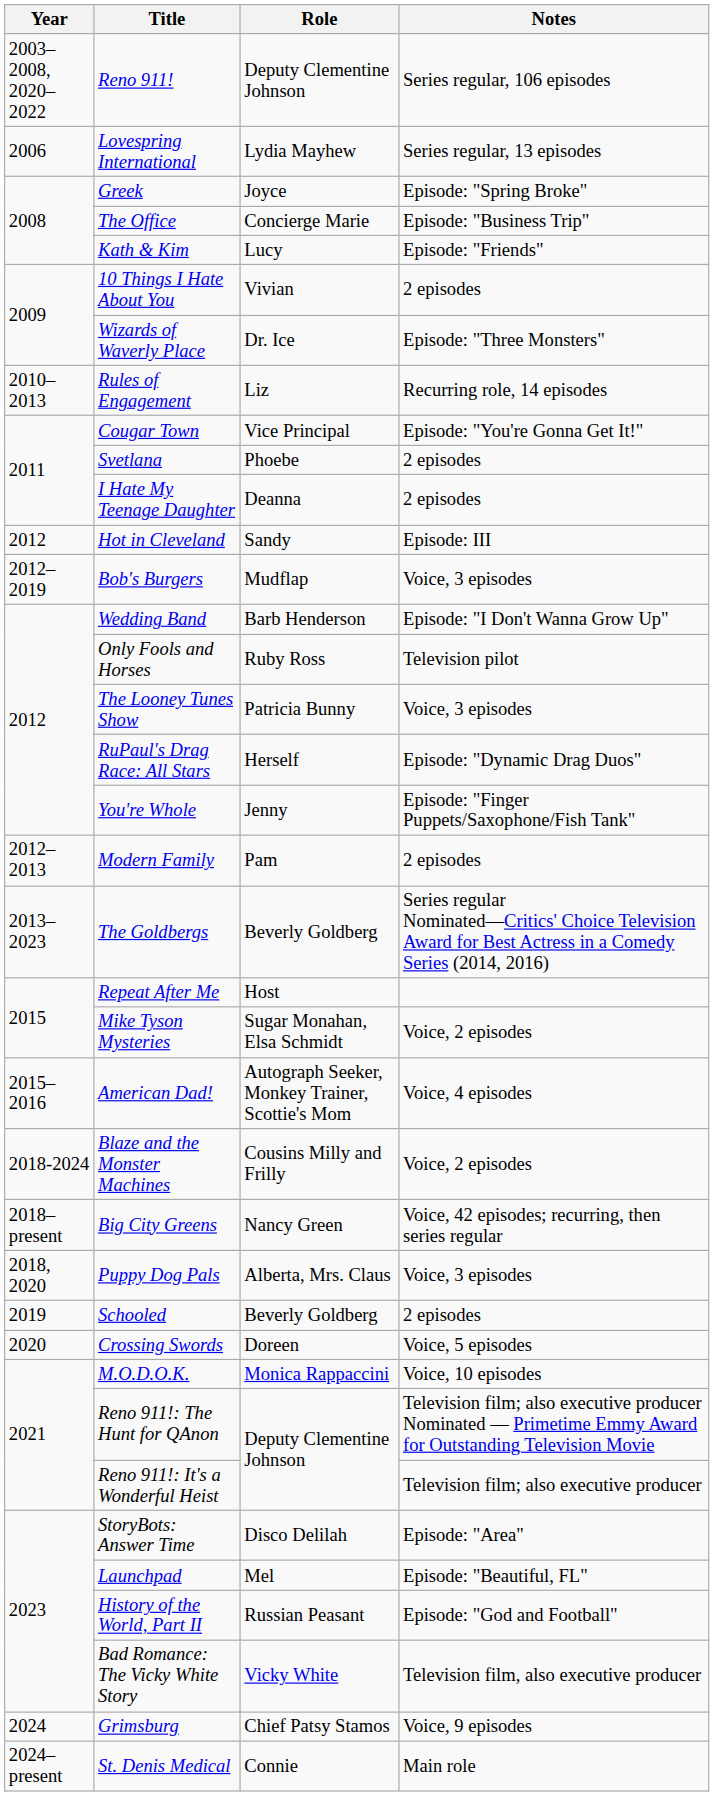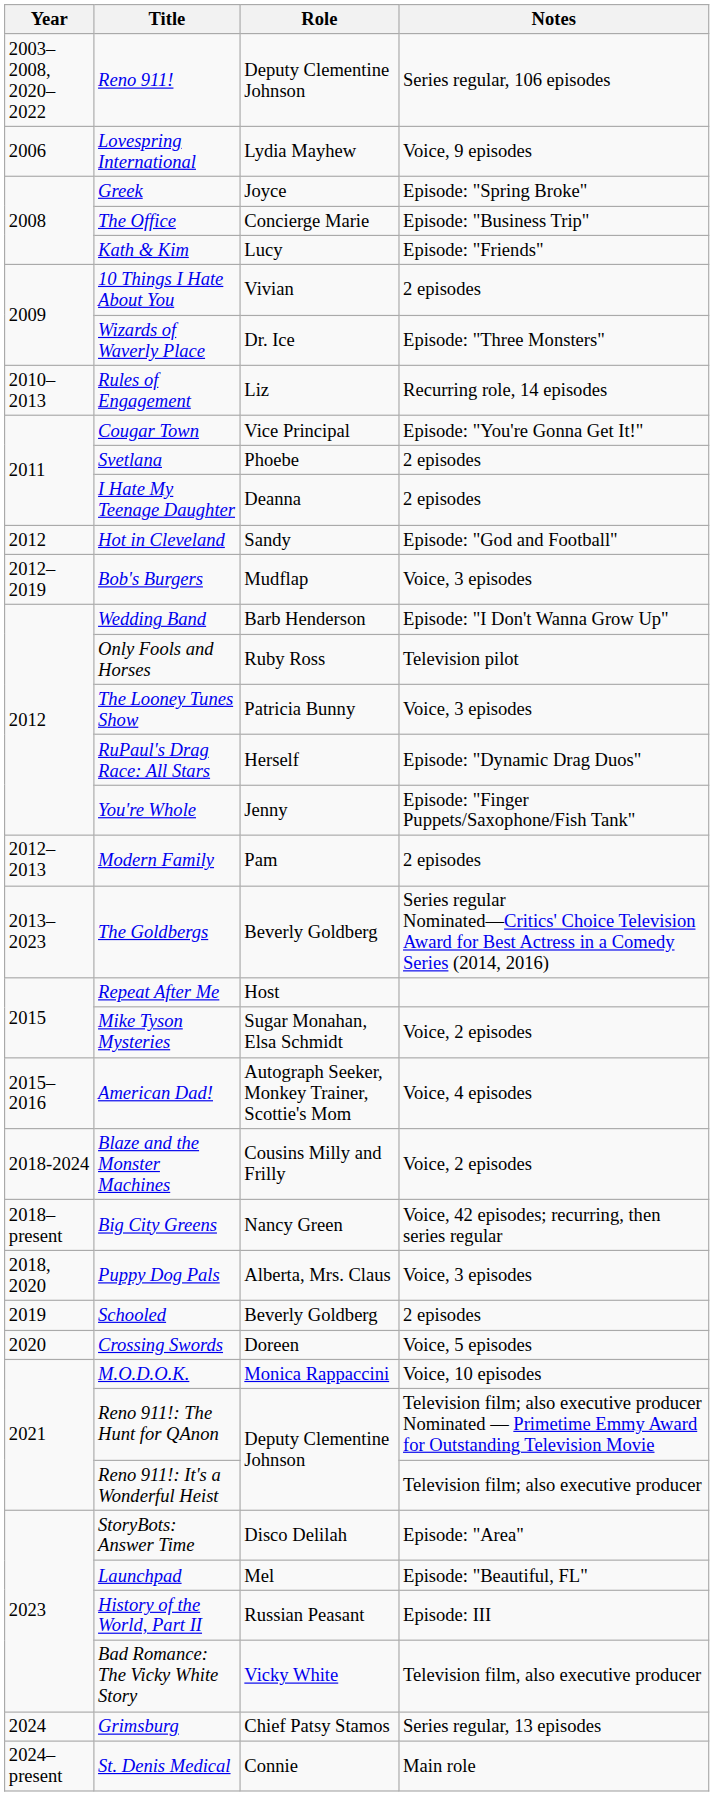Lovespring International | Notes: Series regular, 13 episodes -> Voice, 9 episodes
Hot in Cleveland | Notes: Episode: III -> Episode: "God and Football"
History of the World, Part II | Notes: Episode: "God and Football" -> Episode: III
Grimsburg | Notes: Voice, 9 episodes -> Series regular, 13 episodes
